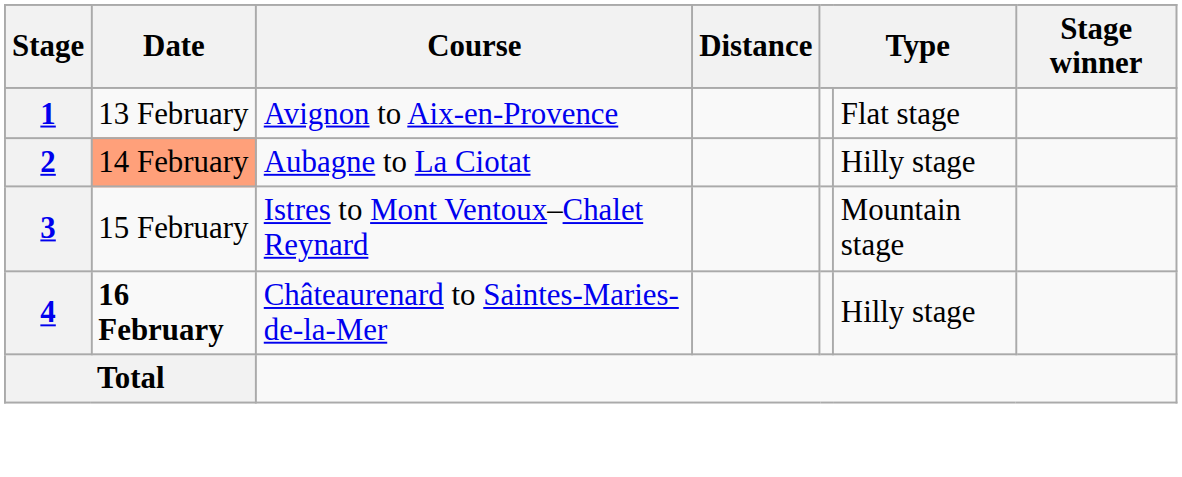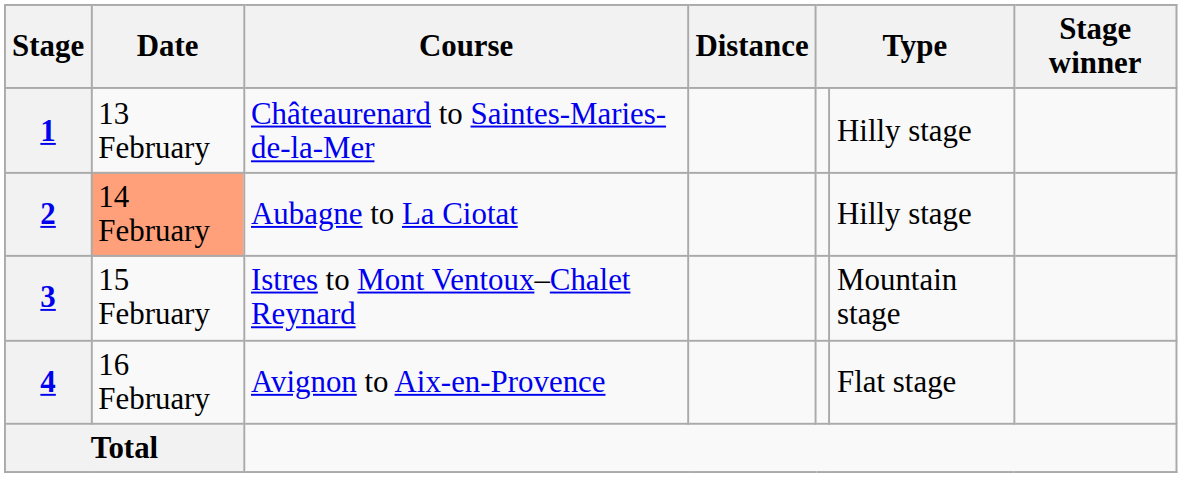1 | Course: Avignon to Aix-en-Provence -> Châteaurenard to Saintes-Maries-de-la-Mer
1 | column 6: Flat stage -> Hilly stage
4 | Date: bold -> normal
4 | Course: Châteaurenard to Saintes-Maries-de-la-Mer -> Avignon to Aix-en-Provence
4 | column 6: Hilly stage -> Flat stage
